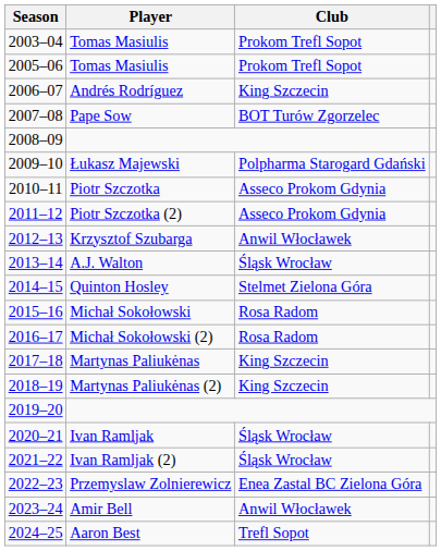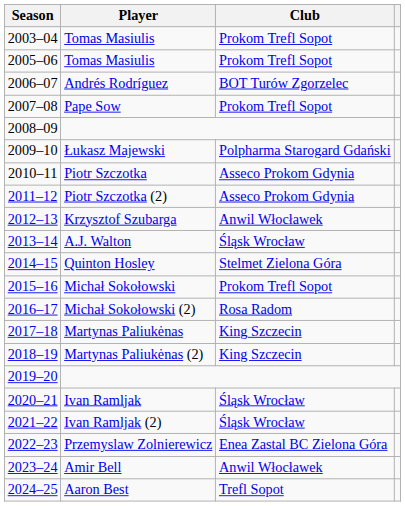Andrés Rodríguez | Club: King Szczecin -> BOT Turów Zgorzelec
Pape Sow | Club: BOT Turów Zgorzelec -> Prokom Trefl Sopot
Michał Sokołowski | Club: Rosa Radom -> Prokom Trefl Sopot
